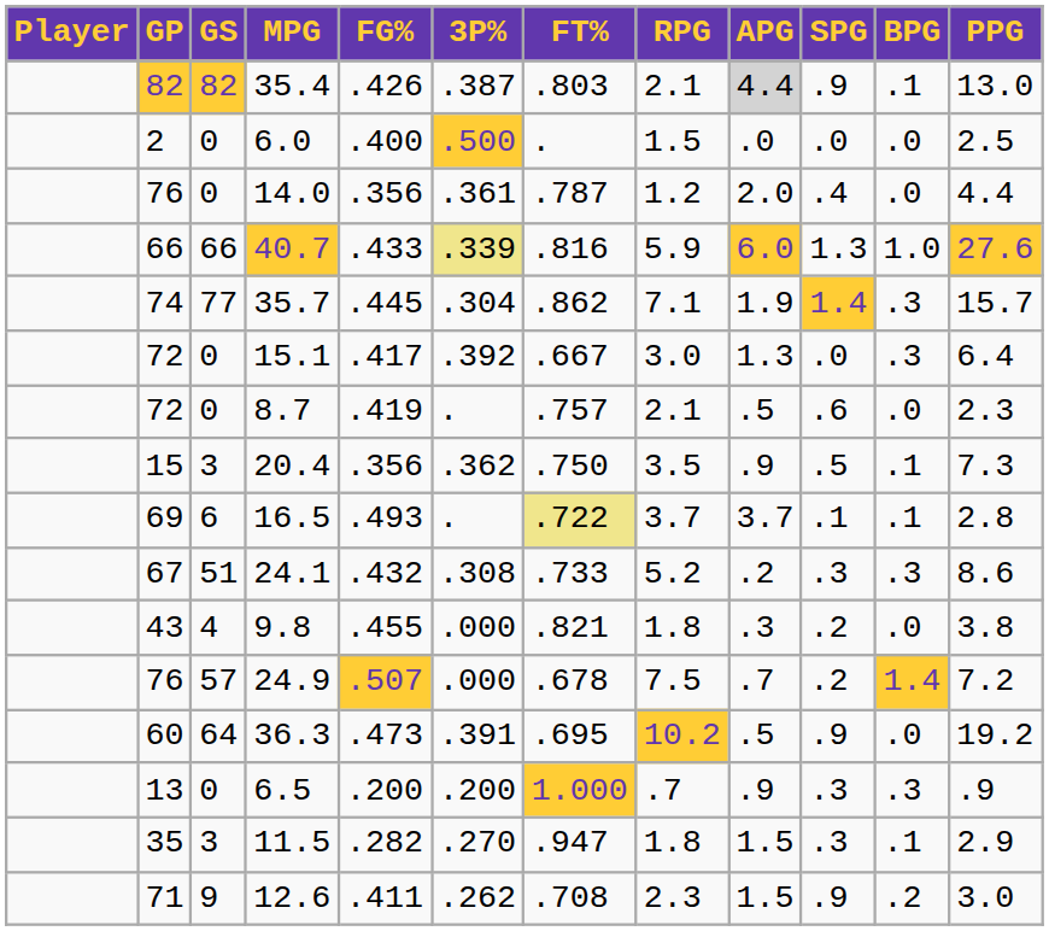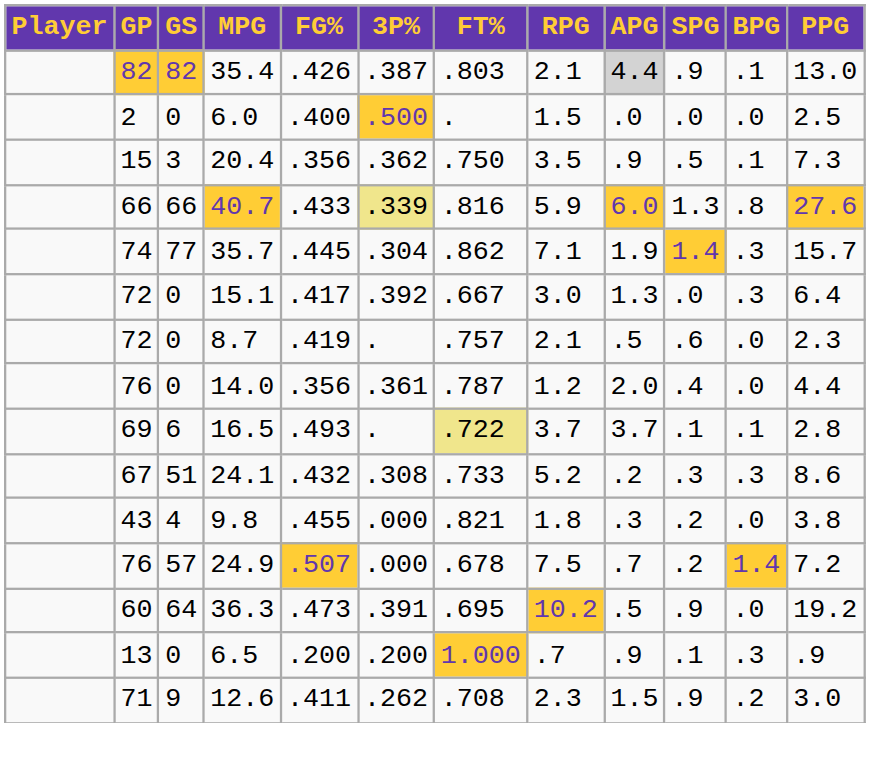rows swapped: 14.0 <-> 20.4
40.7 | BPG: 1.0 -> .8
6.5 | SPG: .3 -> .1
- row: 35 | 3 | 11.5 | .282 | .270 | .947 | 1.8 | 1.5 | .3 | .1 | 2.9
